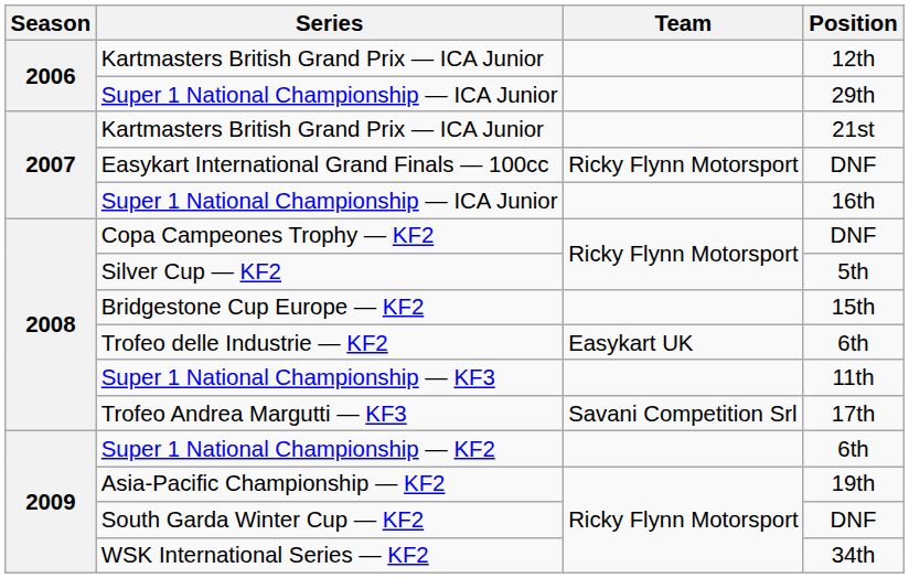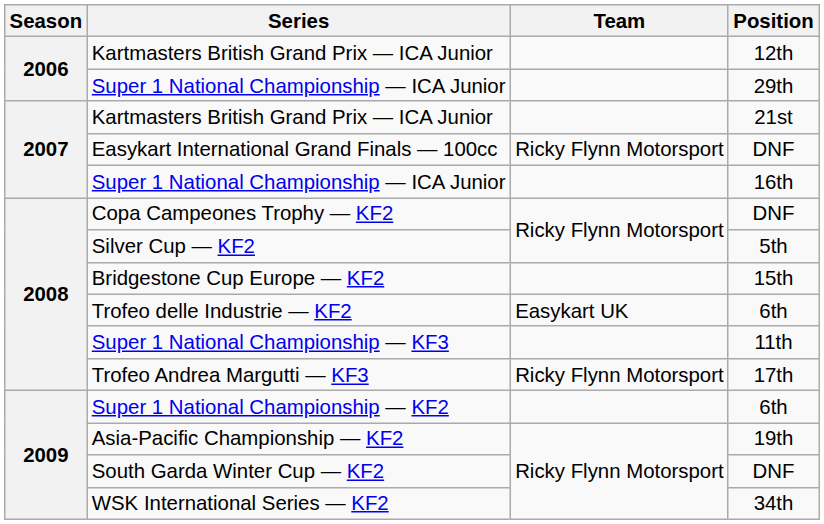Trofeo Andrea Margutti — KF3 | Team: Savani Competition Srl -> Ricky Flynn Motorsport
